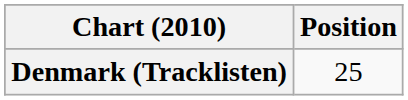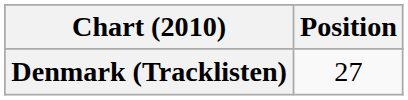Denmark (Tracklisten) | Position: 25 -> 27
